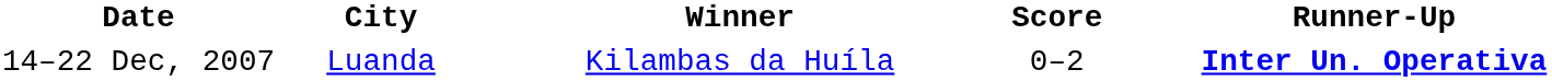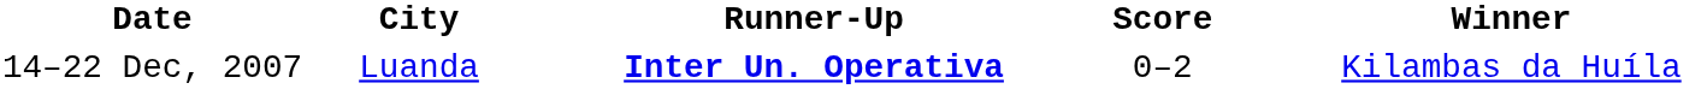columns swapped: Winner <-> Runner-Up
